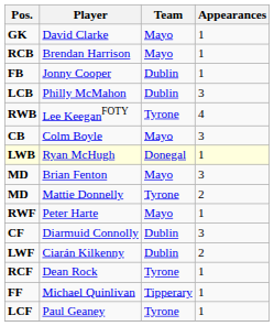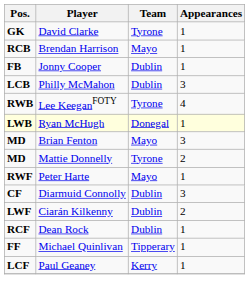David Clarke | Team: Mayo -> Tyrone
- row: CB | Colm Boyle | Mayo | 3
Dean Rock | Team: Tyrone -> Dublin
Paul Geaney | Team: Tyrone -> Kerry
